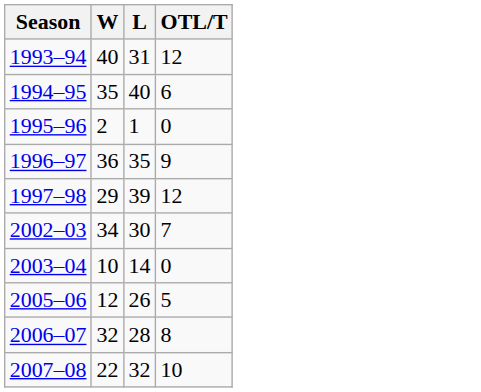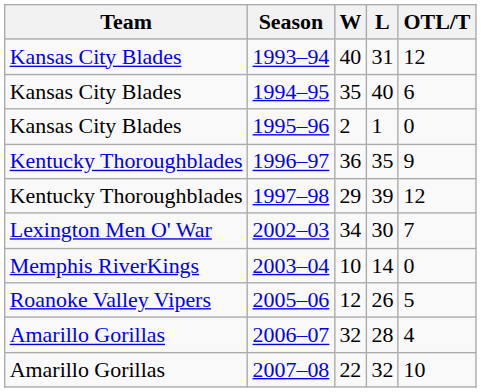+ column: Team | Kansas City Blades | Kansas City Blades | Kansas City Blades | Kentucky Thoroughblades | Kentucky Thoroughblades | Lexington Men O' War | Memphis RiverKings | Roanoke Valley Vipers | Amarillo Gorillas | Amarillo Gorillas
2006–07 | OTL/T: 8 -> 4
